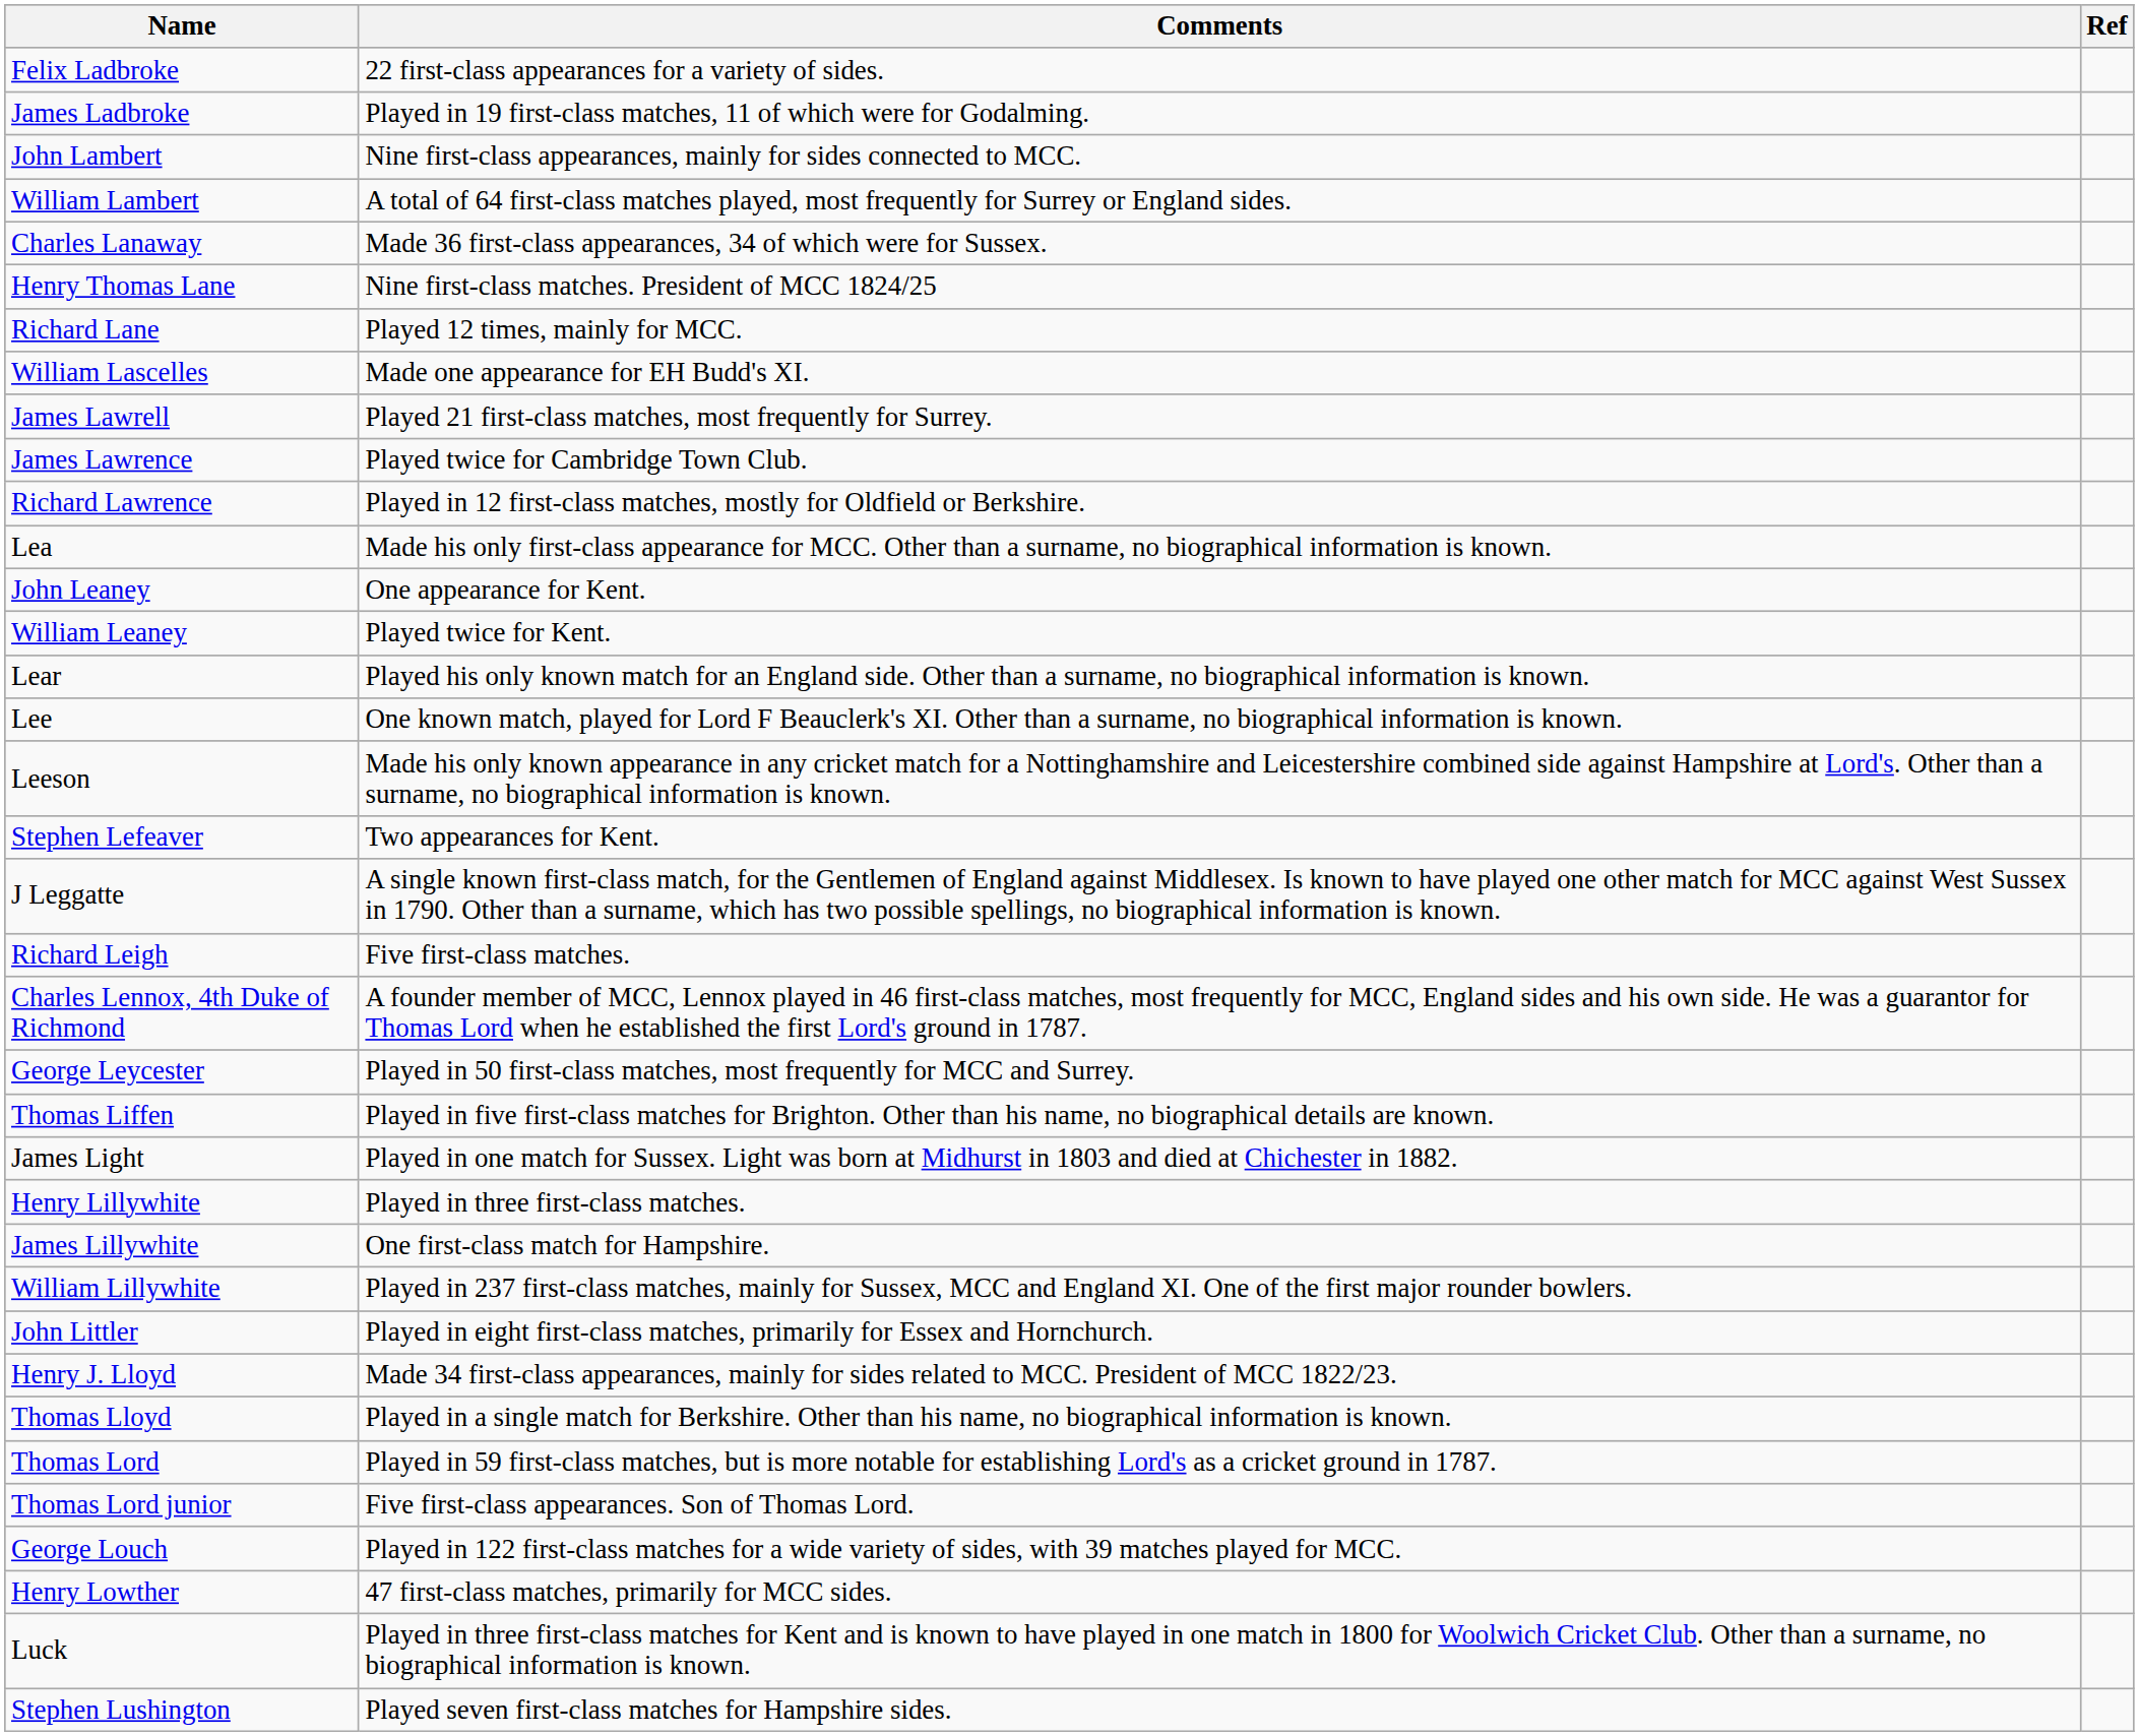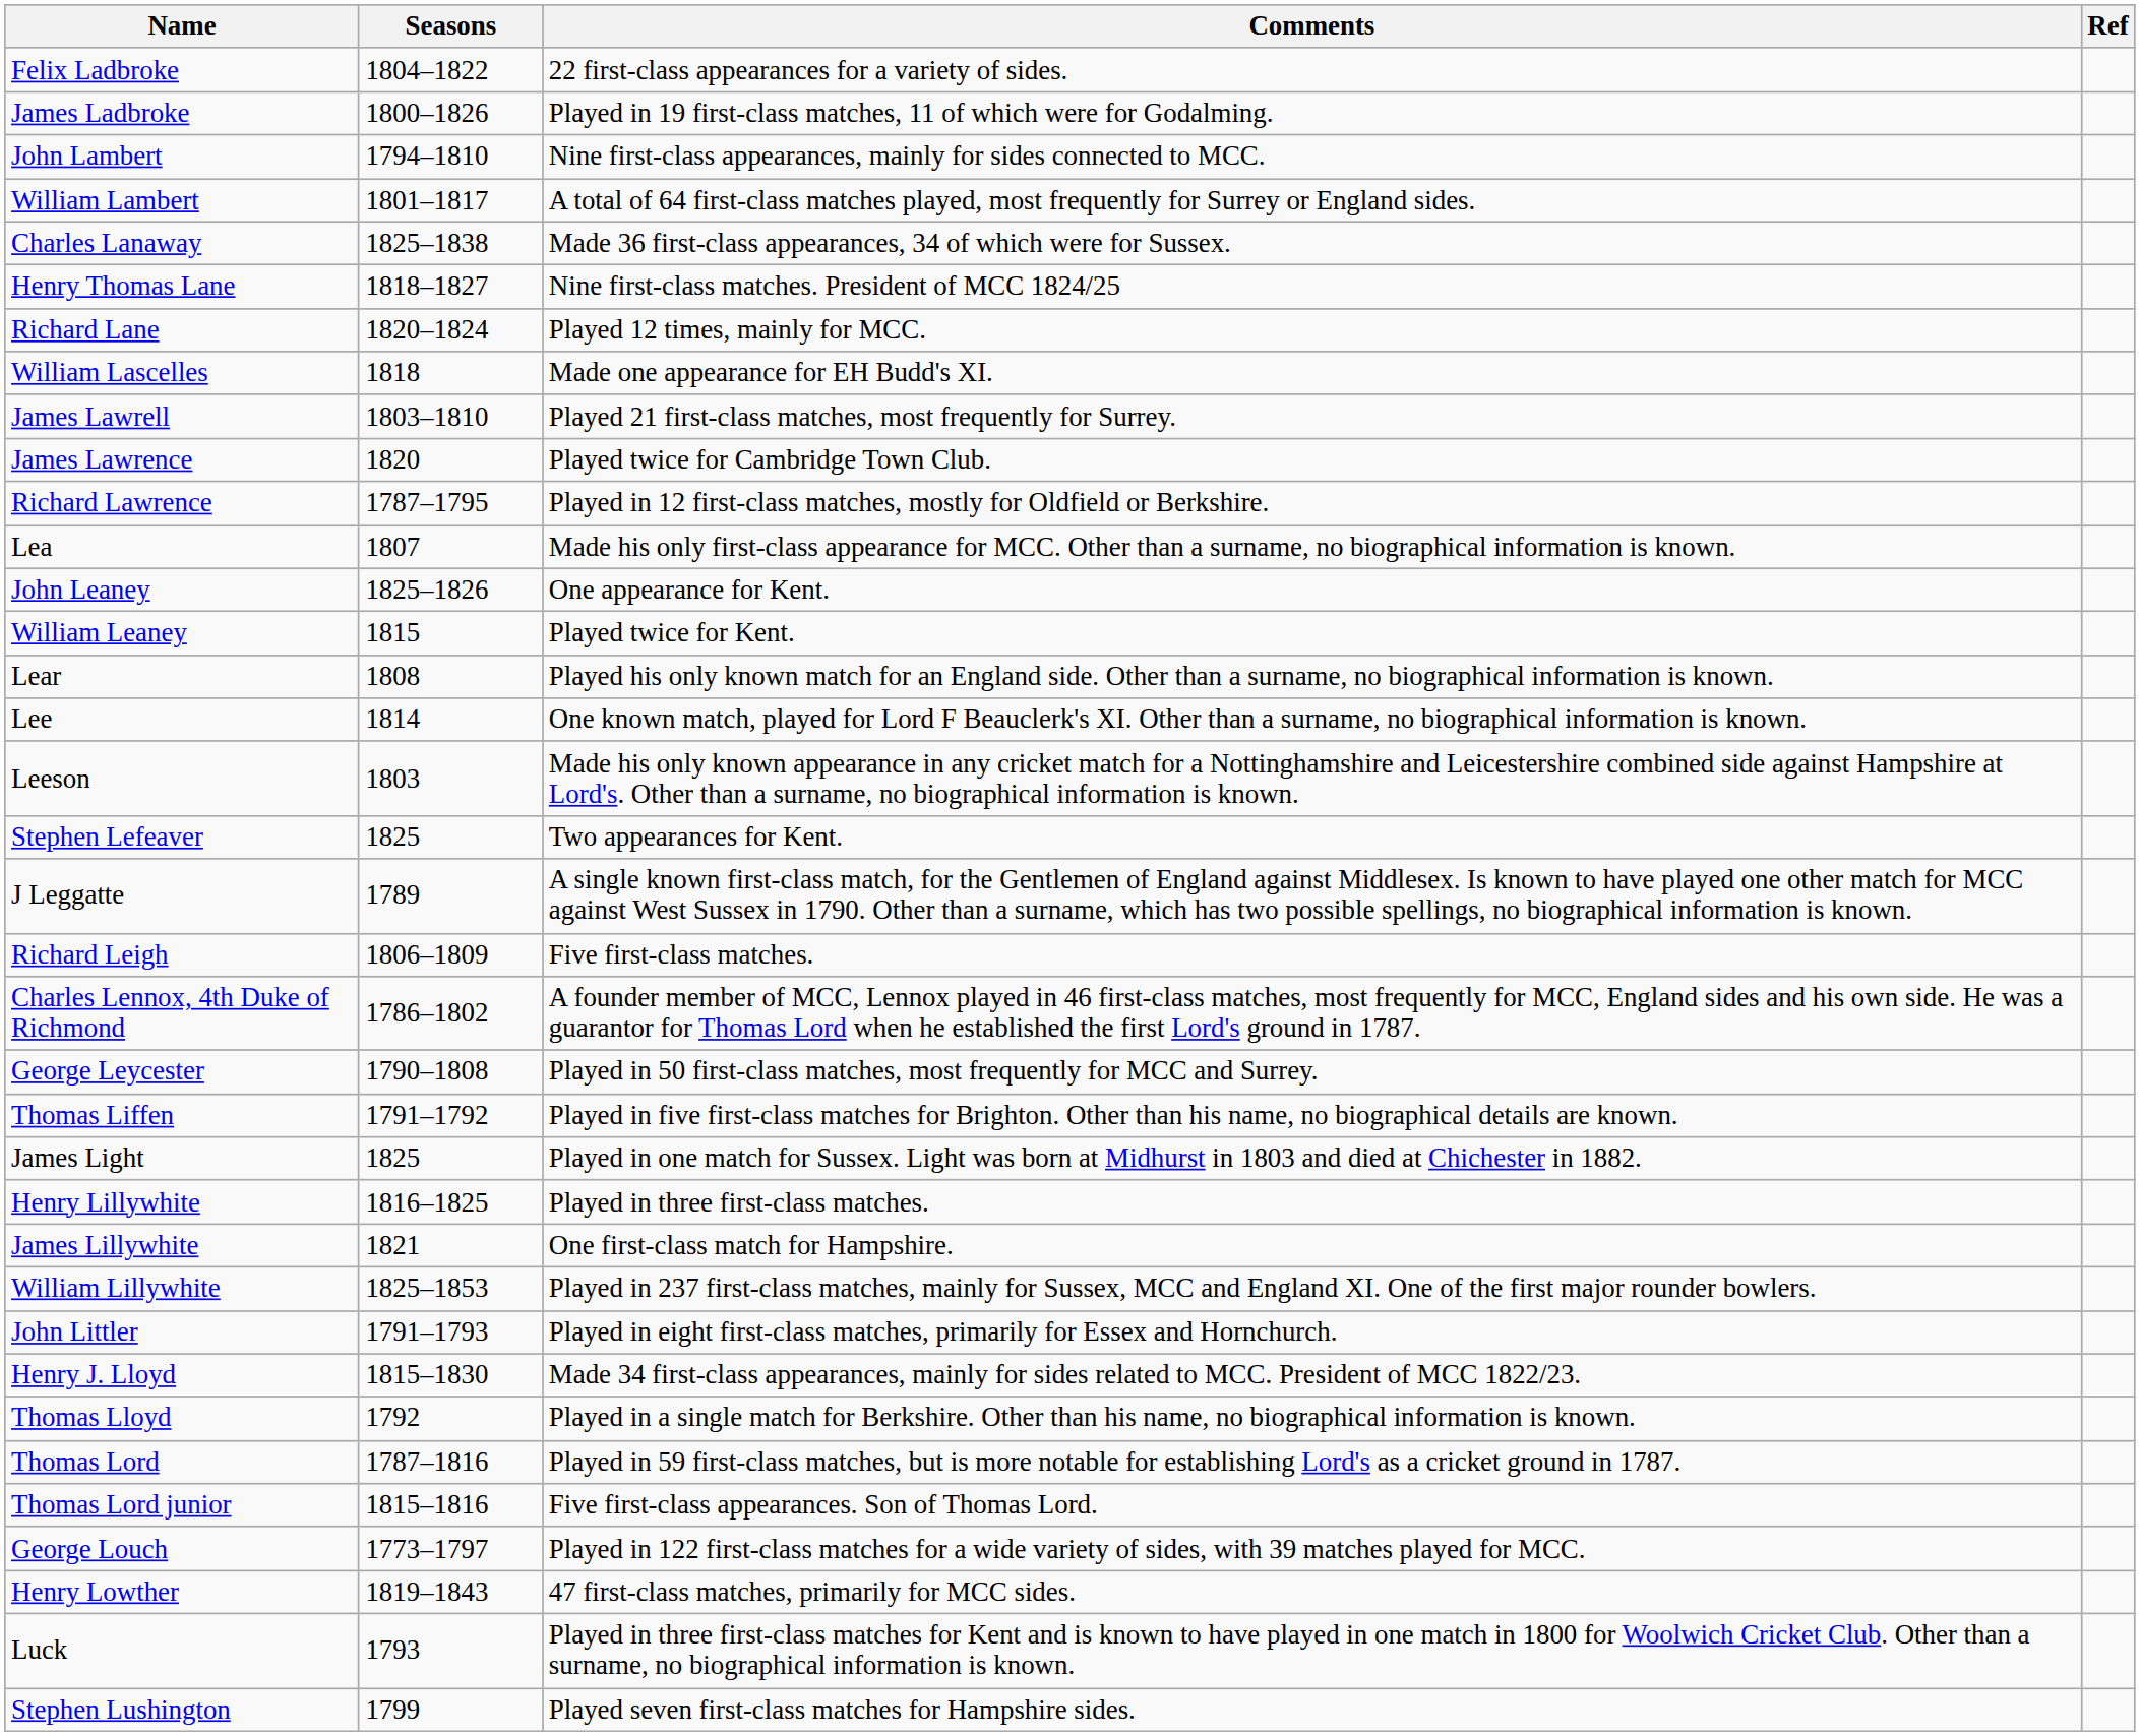+ column: Seasons | 1804–1822 | 1800–1826 | 1794–1810 | 1801–1817 | 1825–1838 | 1818–1827 | 1820–1824 | 1818 | 1803–1810 | 1820 | 1787–1795 | 1807 | 1825–1826 | 1815 | 1808 | 1814 | 1803 | 1825 | 1789 | 1806–1809 | 1786–1802 | 1790–1808 | 1791–1792 | 1825 | 1816–1825 | 1821 | 1825–1853 | 1791–1793 | 1815–1830 | 1792 | 1787–1816 | 1815–1816 | 1773–1797 | 1819–1843 | 1793 | 1799
